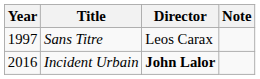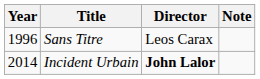Sans Titre | Year: 1997 -> 1996
Incident Urbain | Year: 2016 -> 2014
